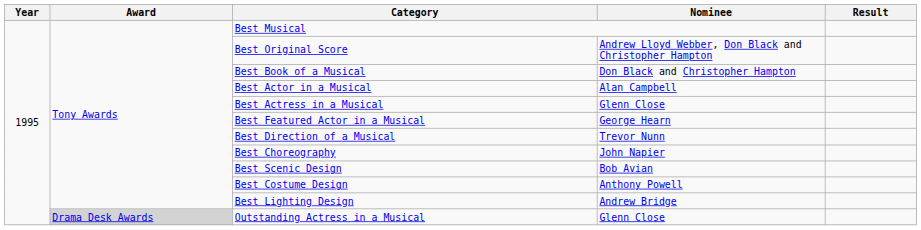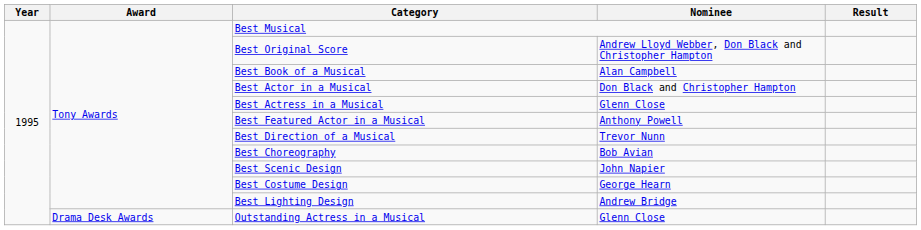Best Book of a Musical | Nominee: Don Black and Christopher Hampton -> Alan Campbell
Best Actor in a Musical | Nominee: Alan Campbell -> Don Black and Christopher Hampton
Best Featured Actor in a Musical | Nominee: George Hearn -> Anthony Powell
Best Choreography | Nominee: John Napier -> Bob Avian
Best Scenic Design | Nominee: Bob Avian -> John Napier
Best Costume Design | Nominee: Anthony Powell -> George Hearn
Outstanding Actress in a Musical | Award: lightgrey background -> no background
